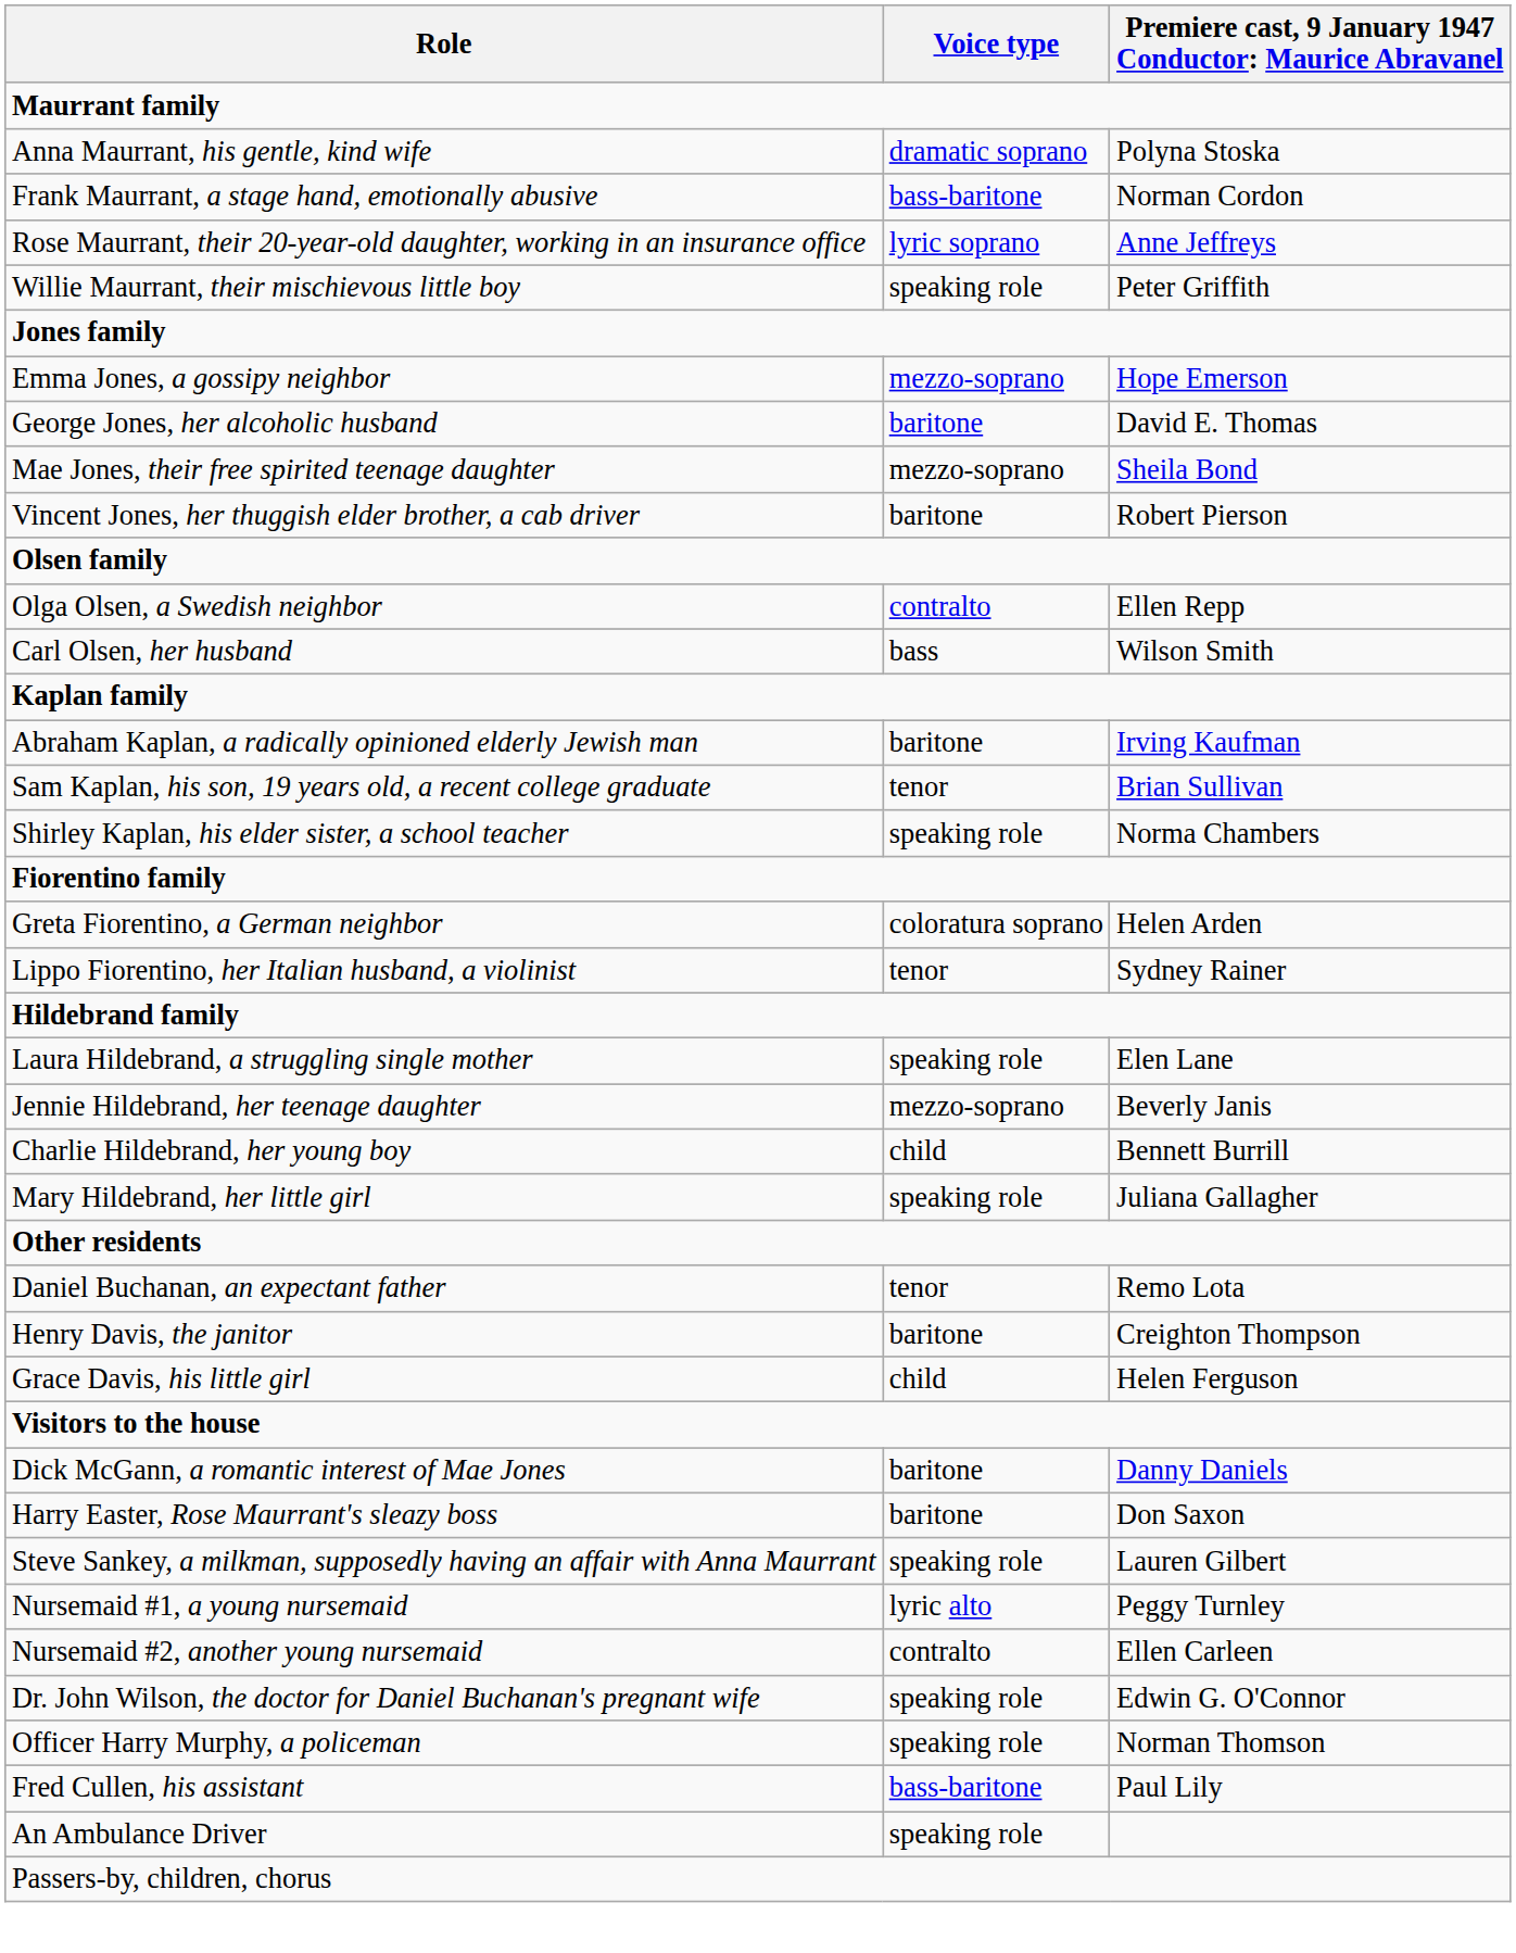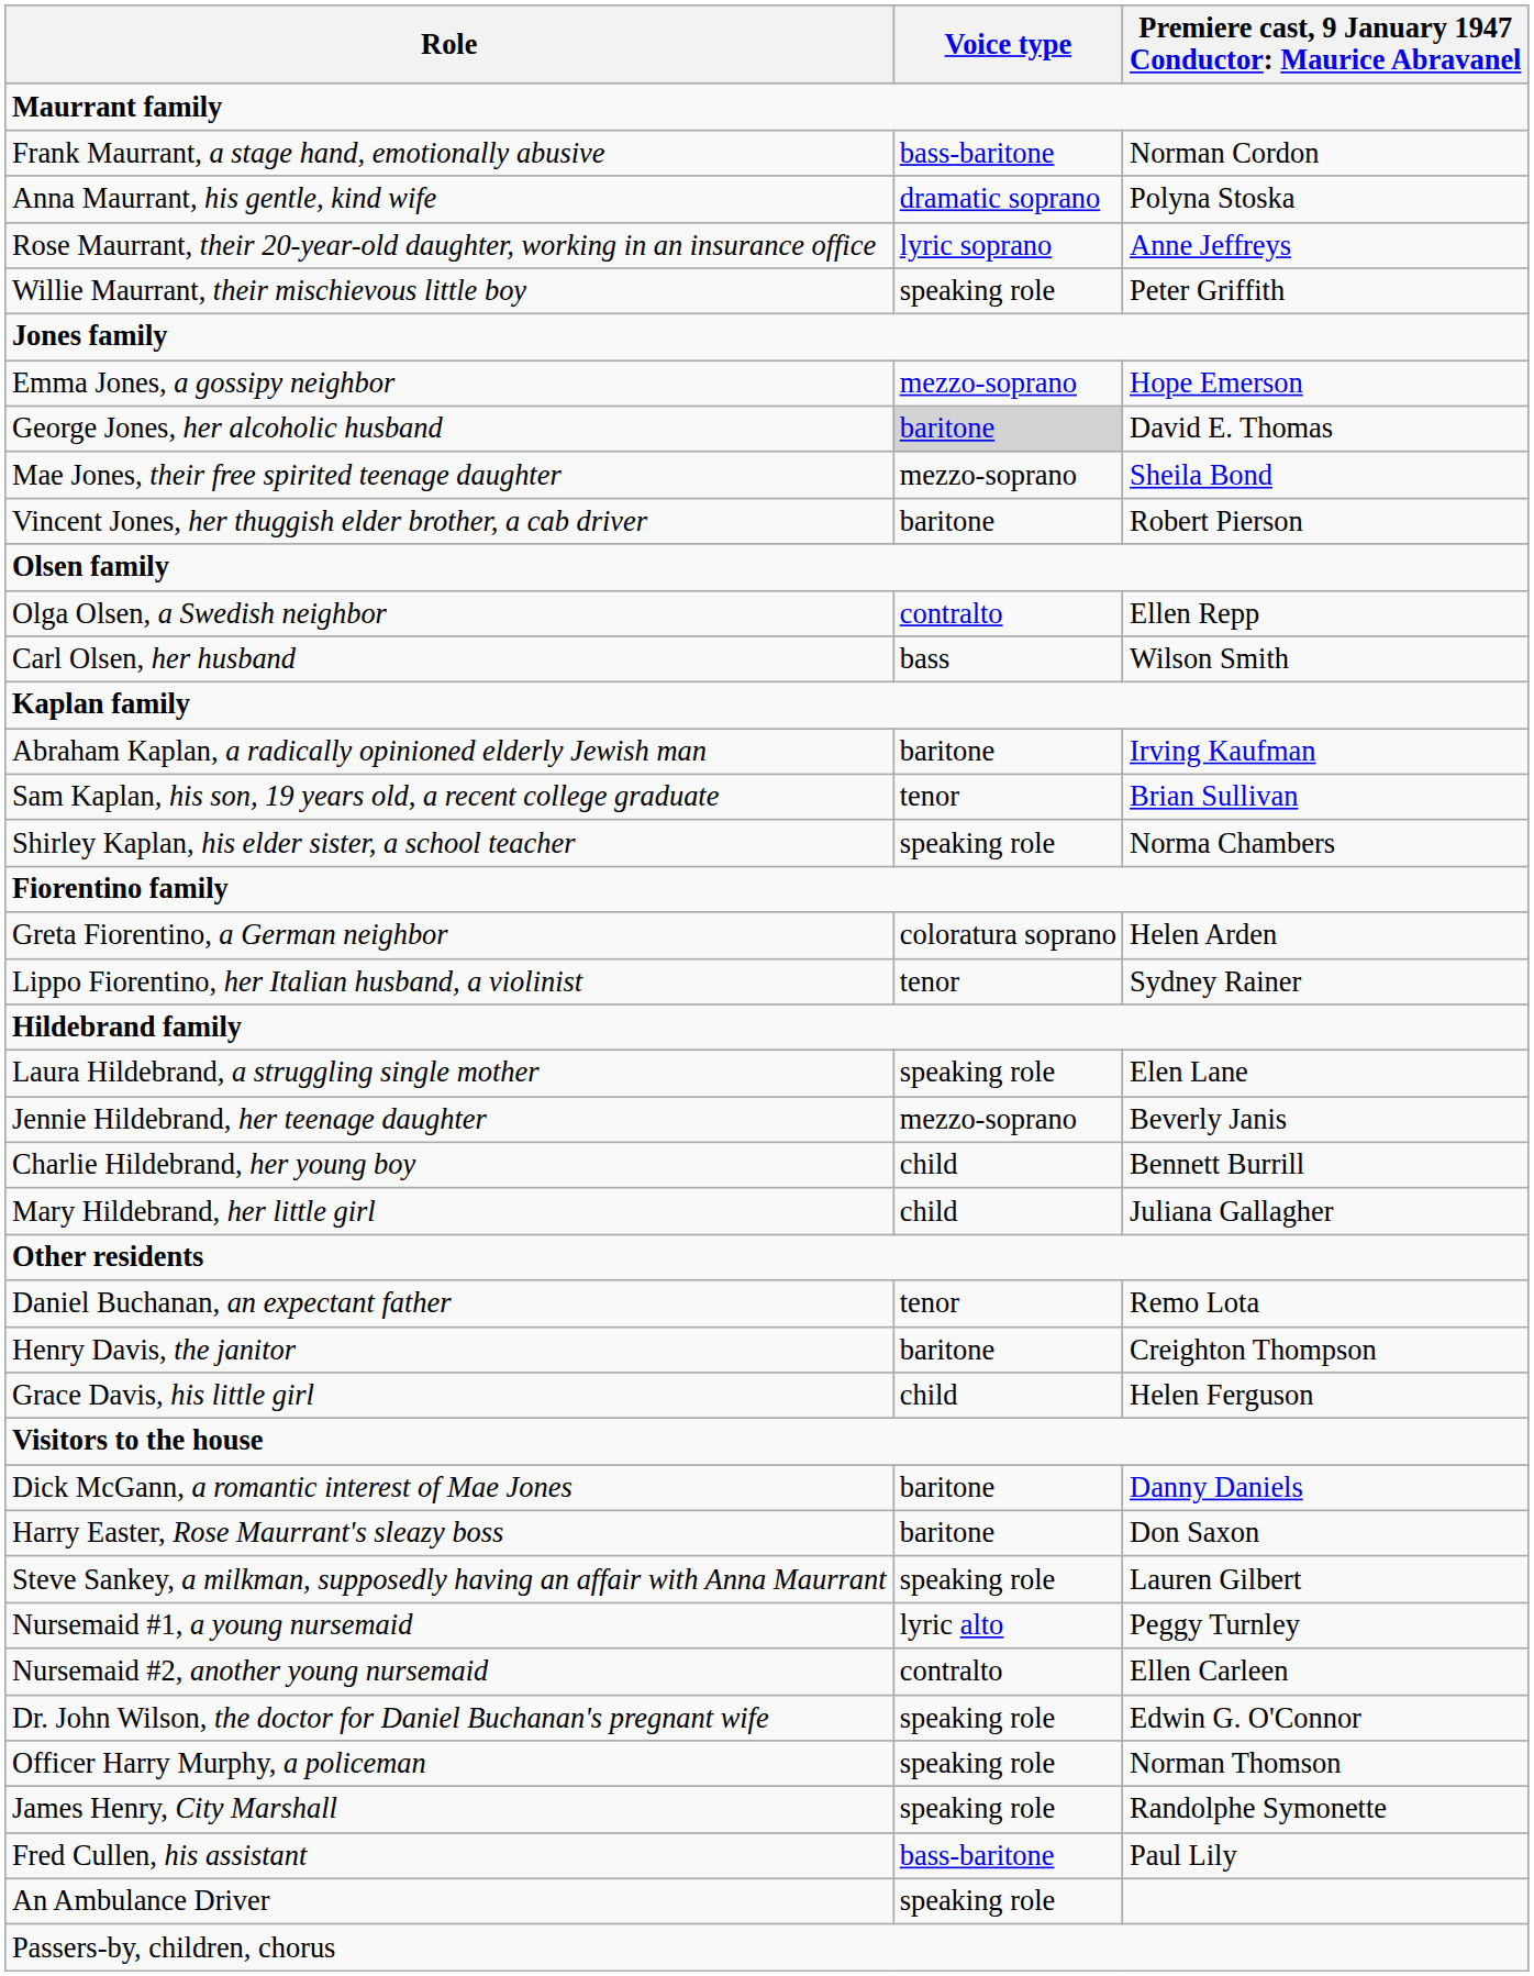rows swapped: Frank Maurrant, a stage hand, emotionally abusive <-> Anna Maurrant, his gentle, kind wife
George Jones, her alcoholic husband | Voice type: no background -> lightgrey background
Mary Hildebrand, her little girl | Voice type: speaking role -> child
+ row: James Henry, City Marshall | speaking role | Randolphe Symonette
